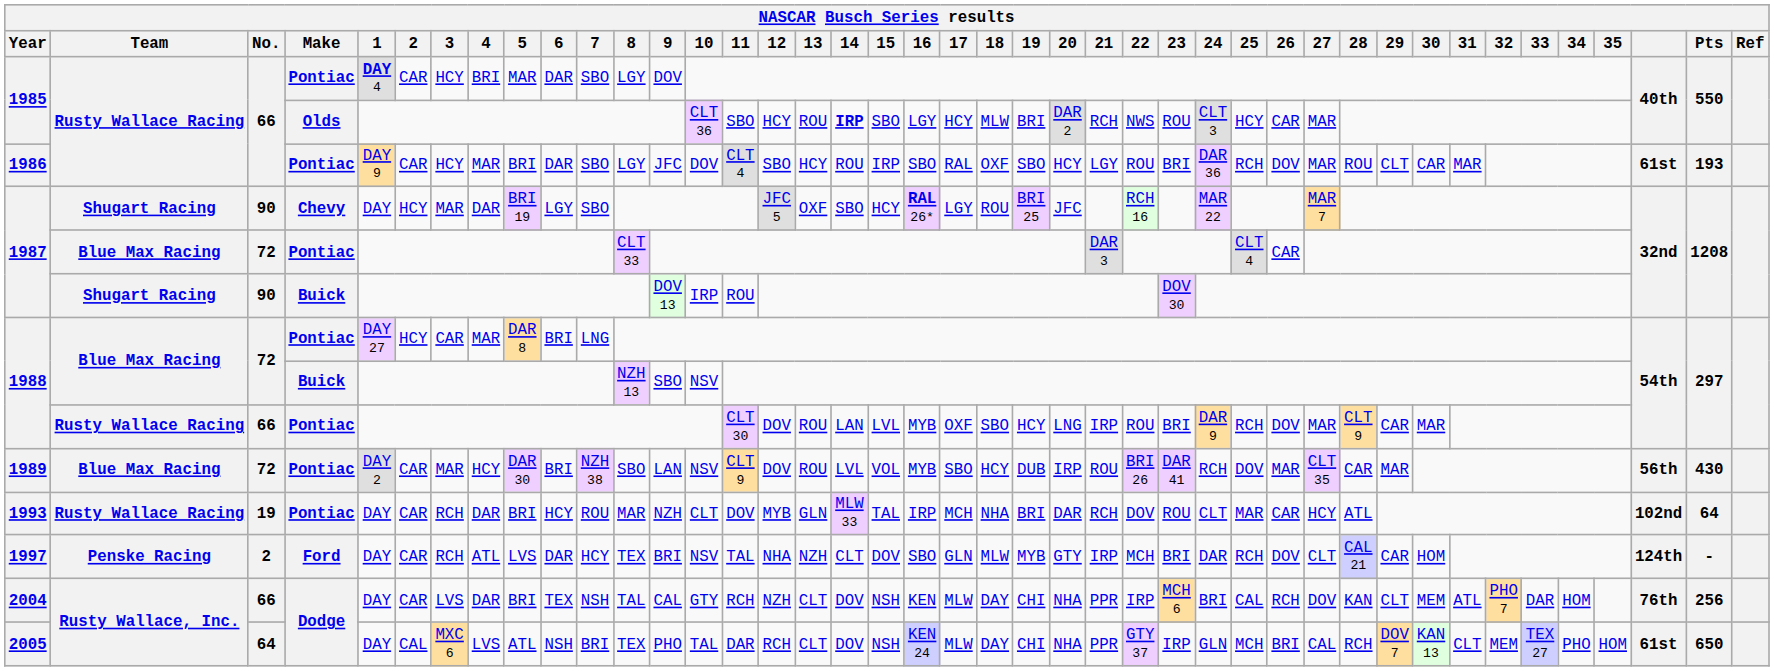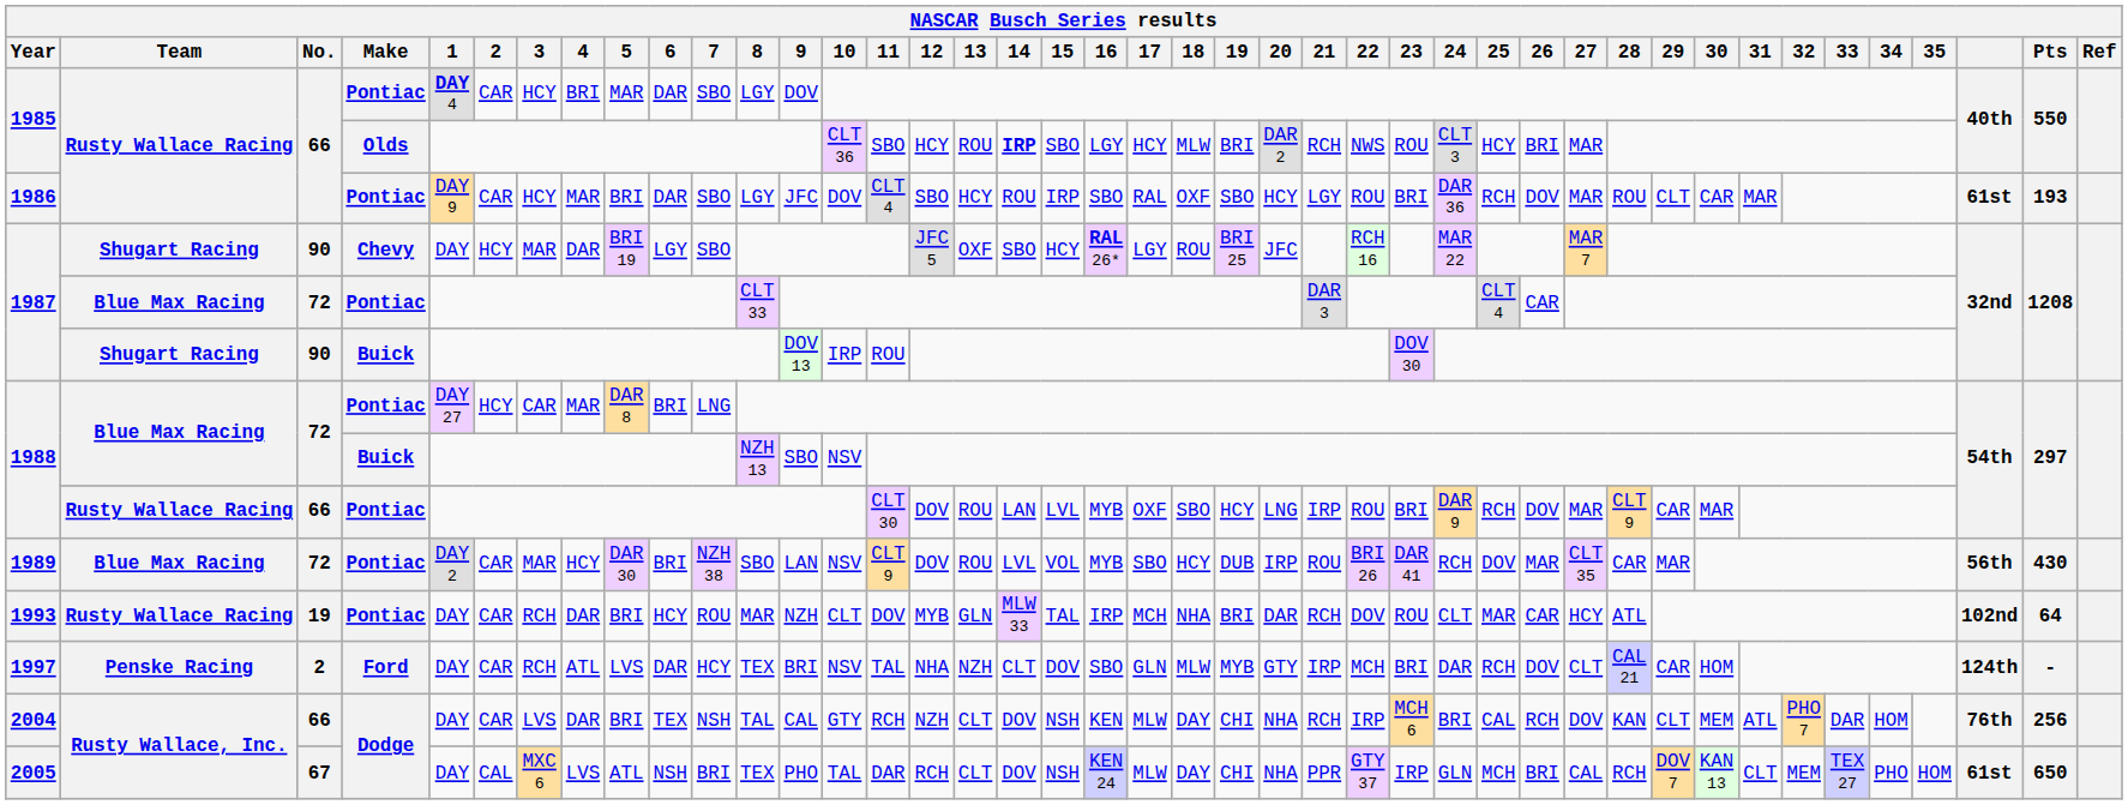1985 / Olds | 26: CAR -> BRI
2004 | 21: PPR -> RCH
2005 | No.: 64 -> 67
